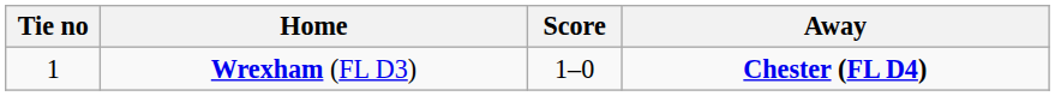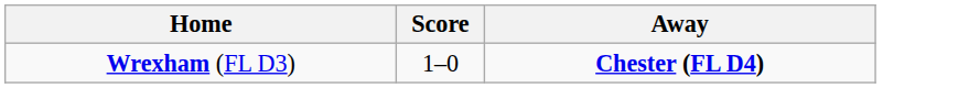- column: Tie no | 1
